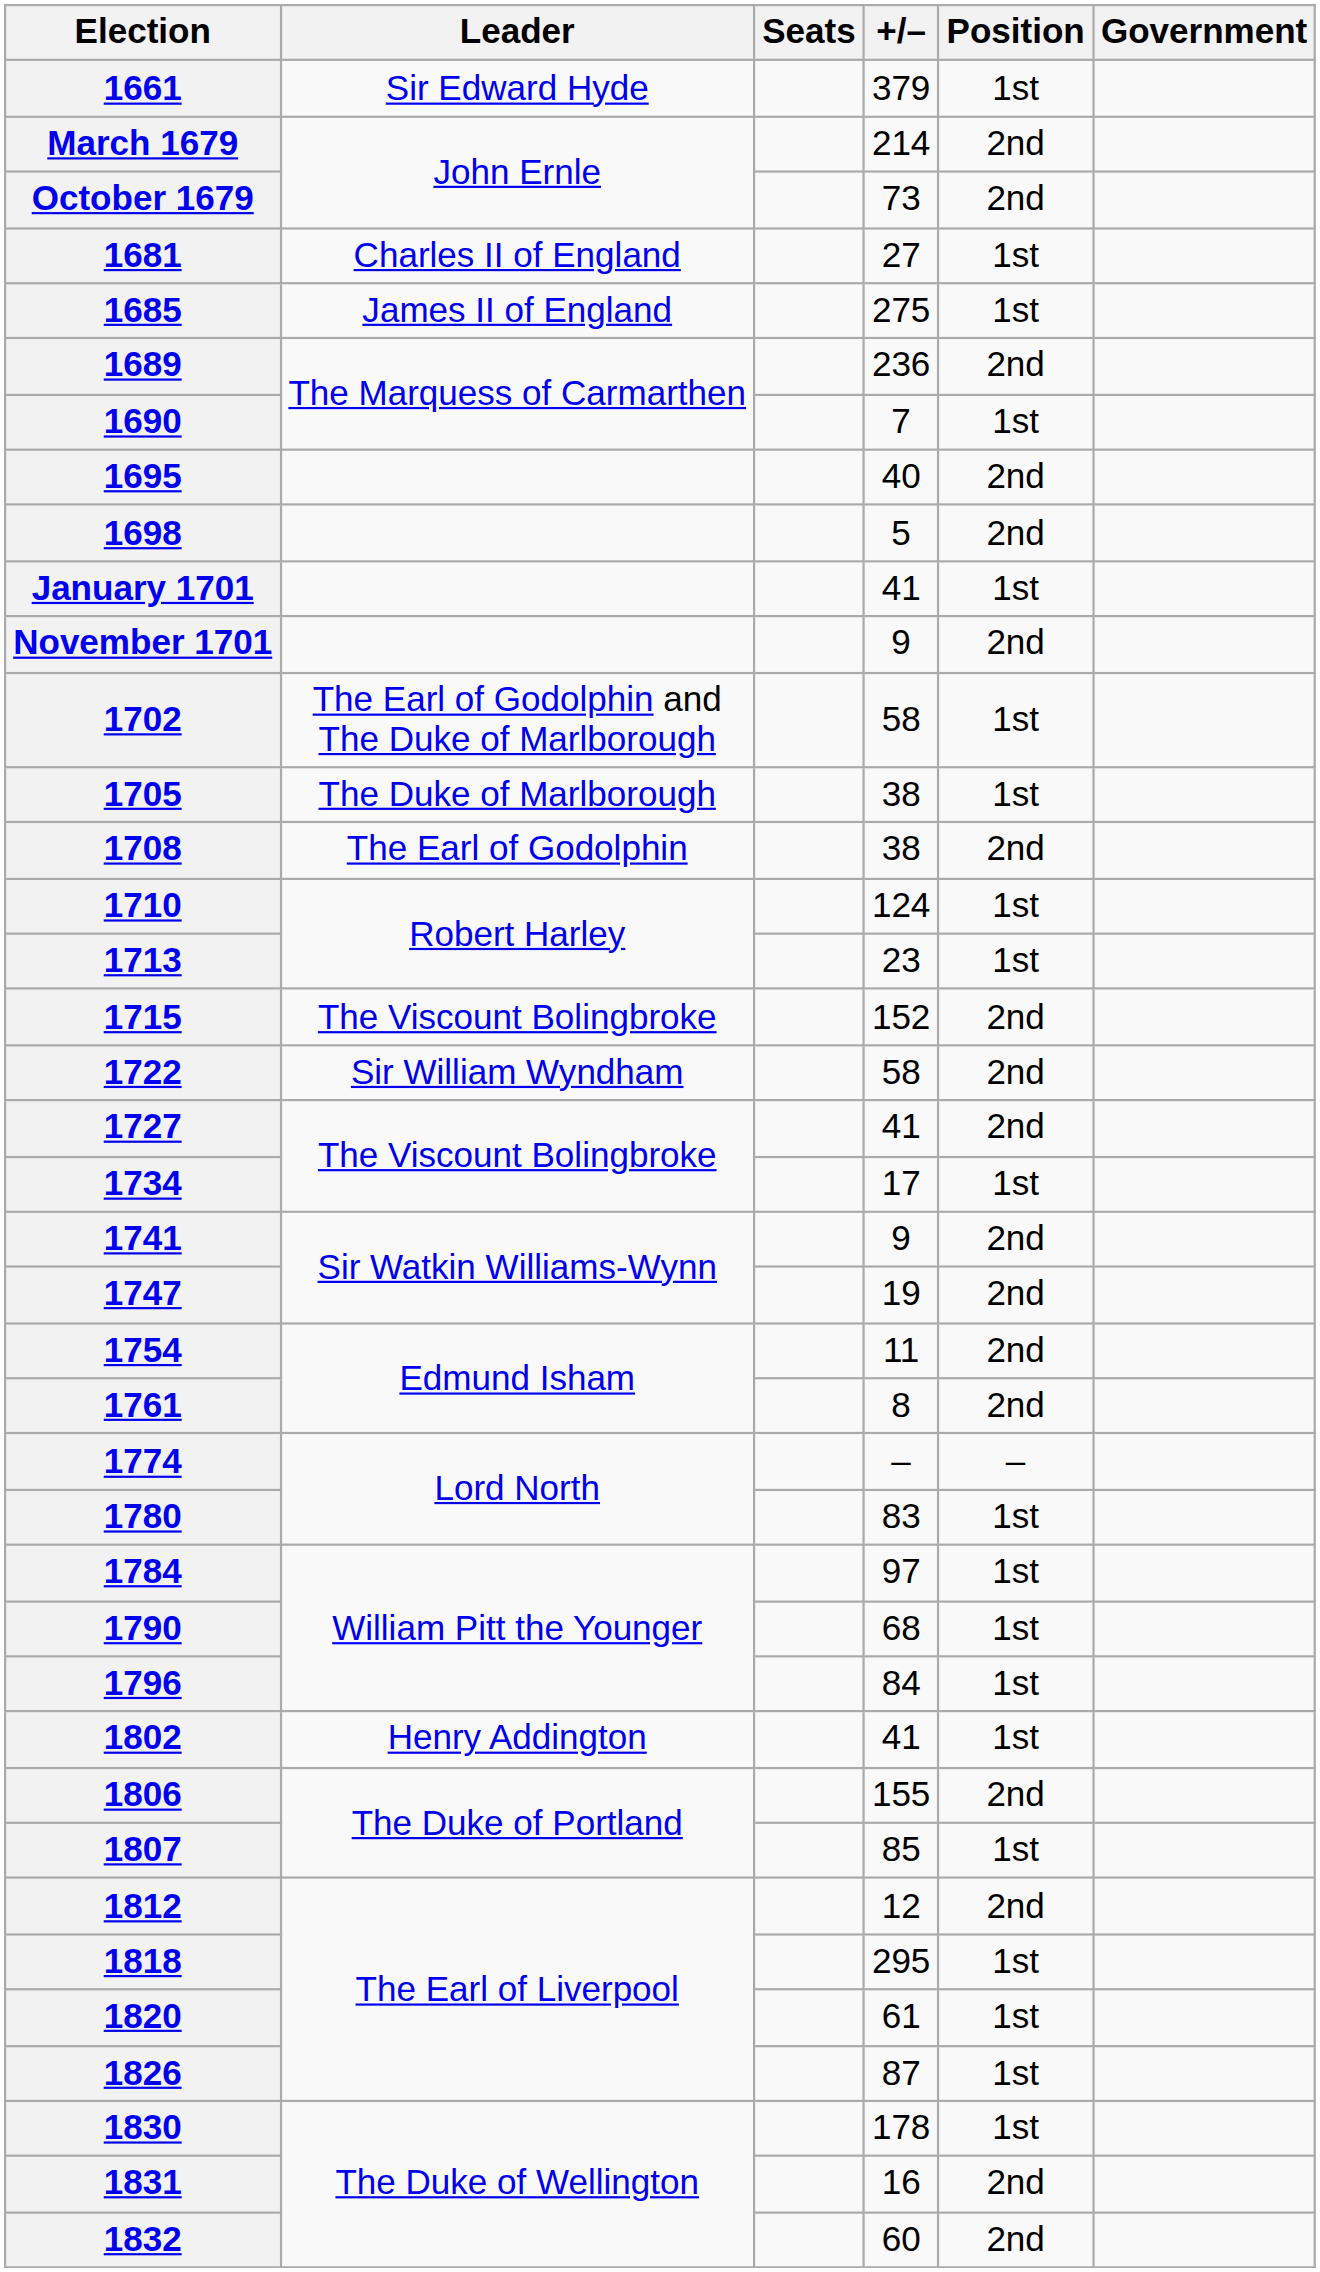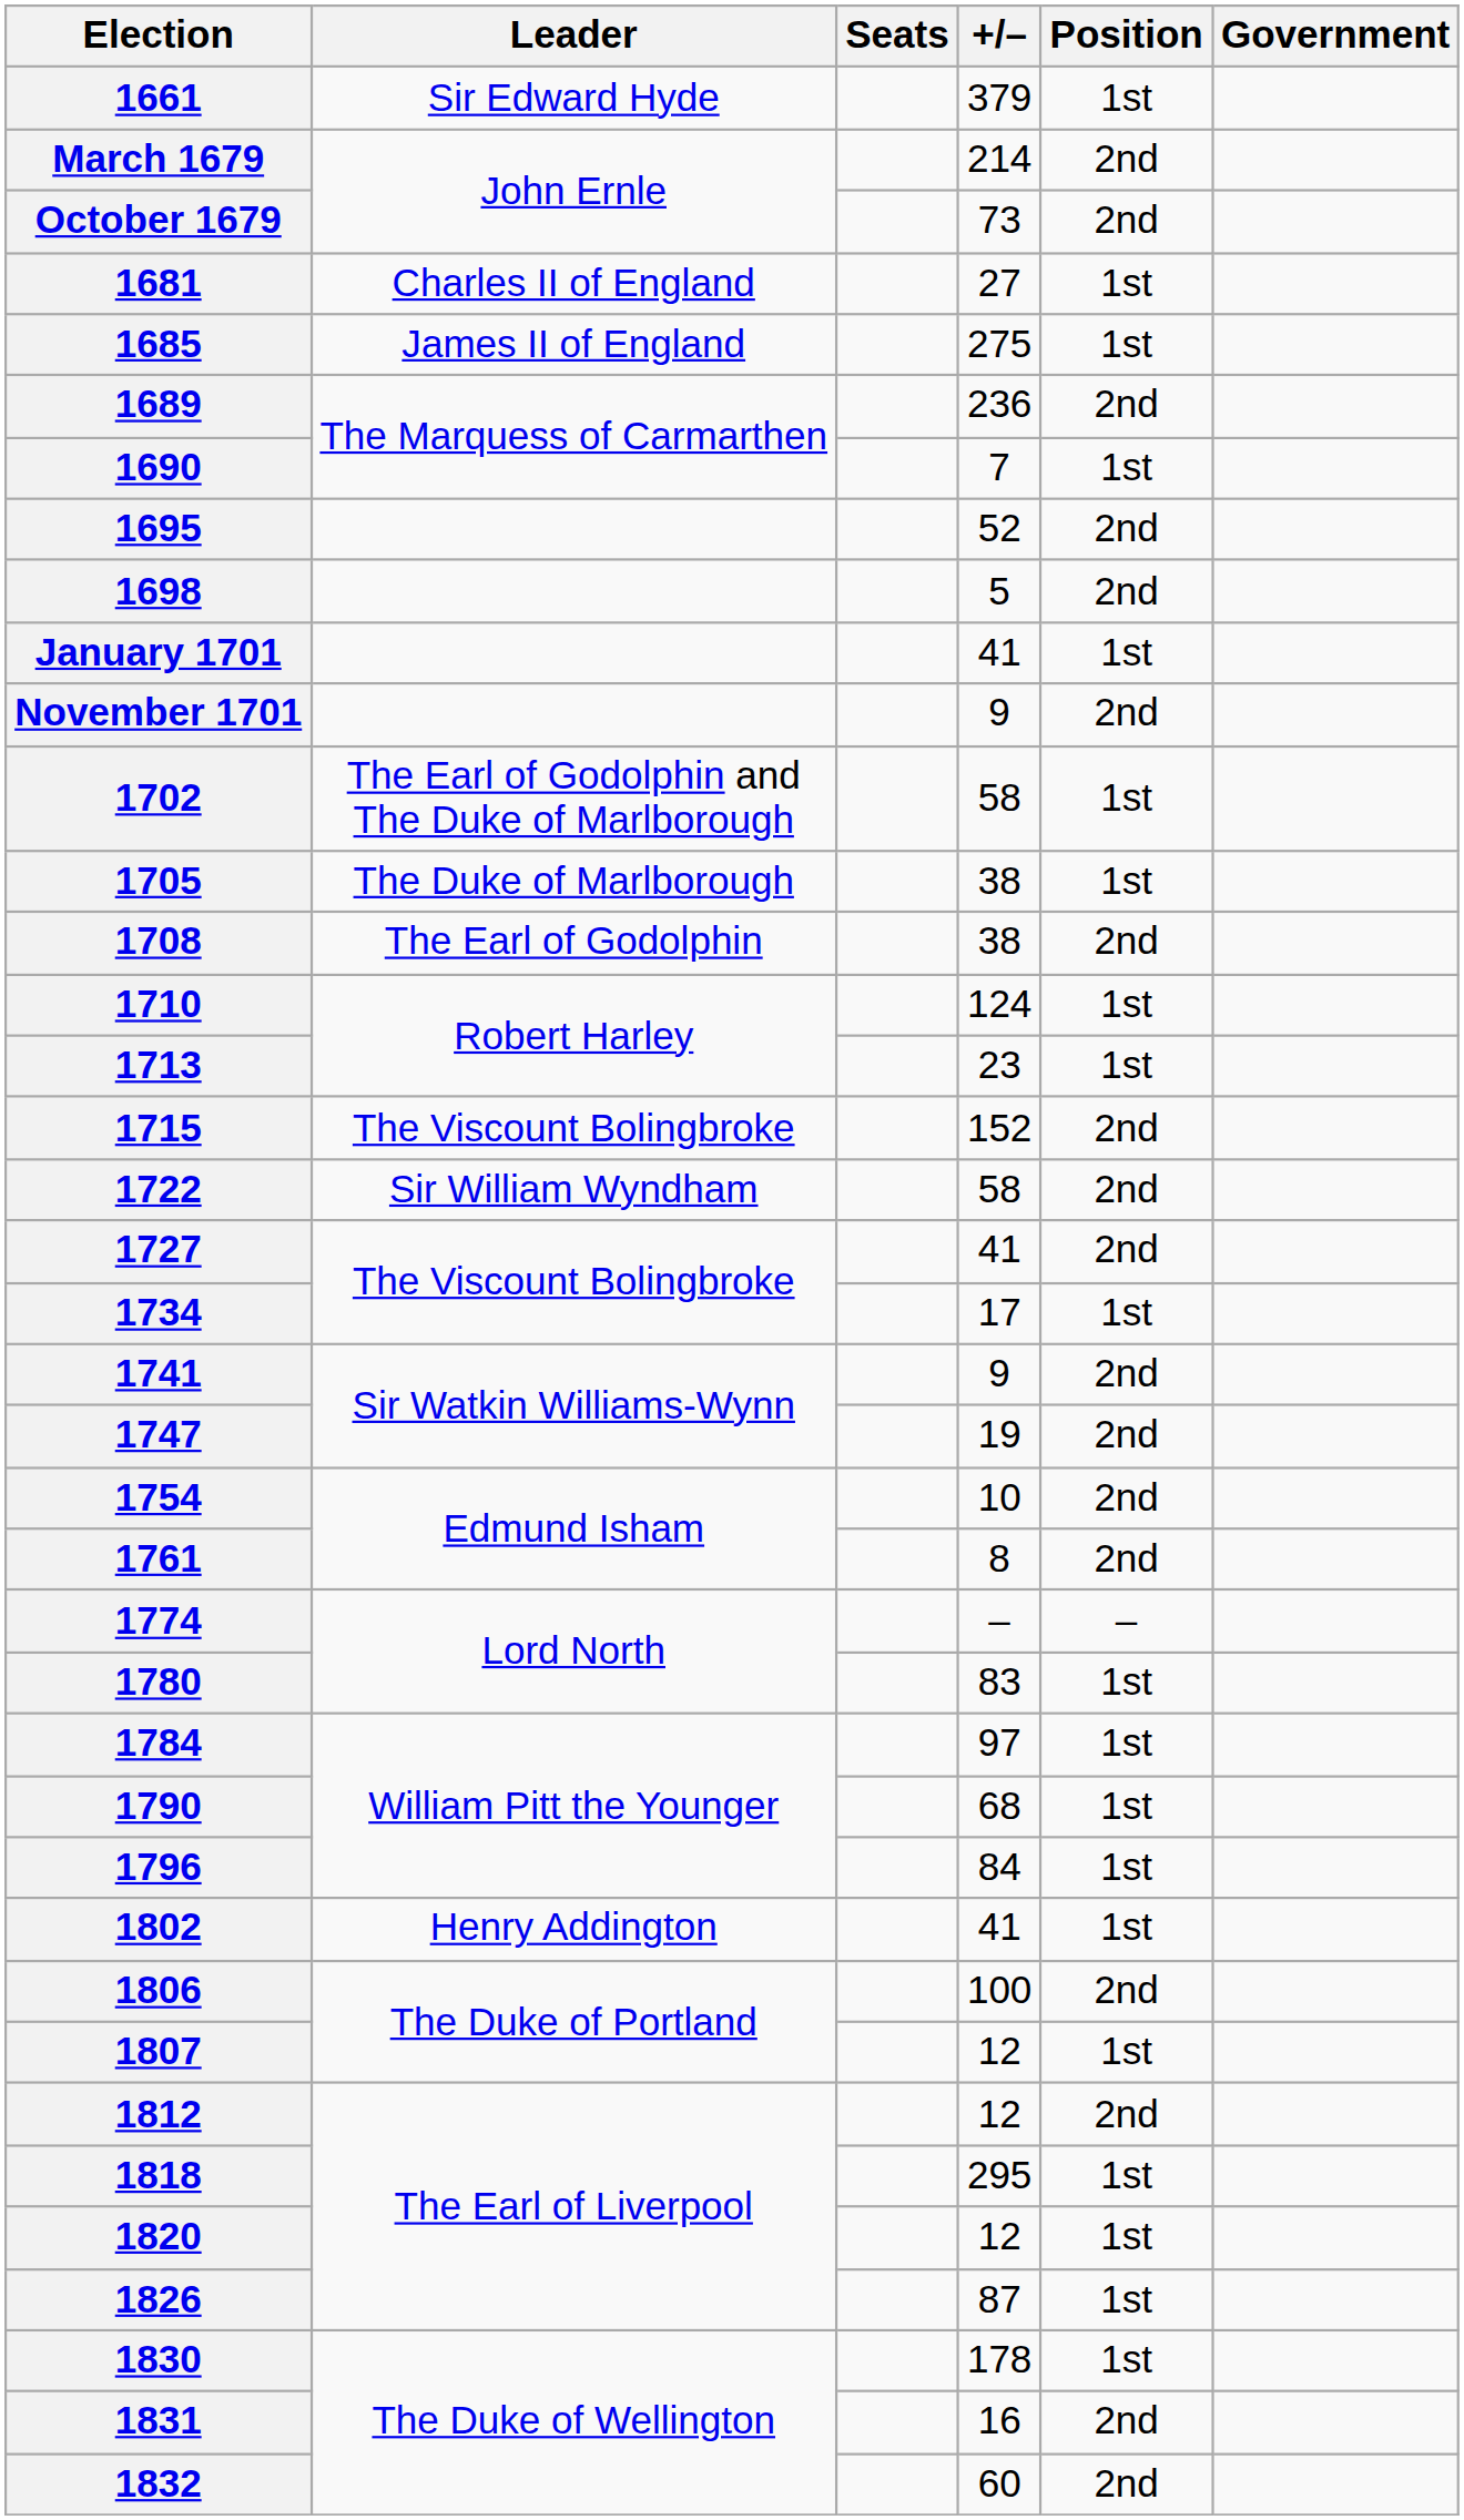1695 | +/–: 40 -> 52
1754 | +/–: 11 -> 10
1806 | +/–: 155 -> 100
1807 | +/–: 85 -> 12
1820 | +/–: 61 -> 12
